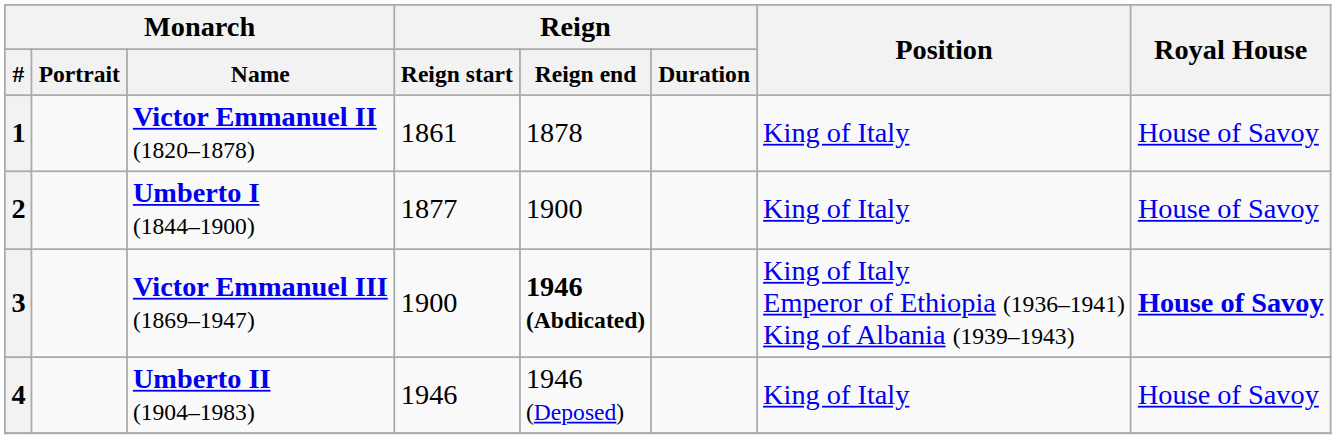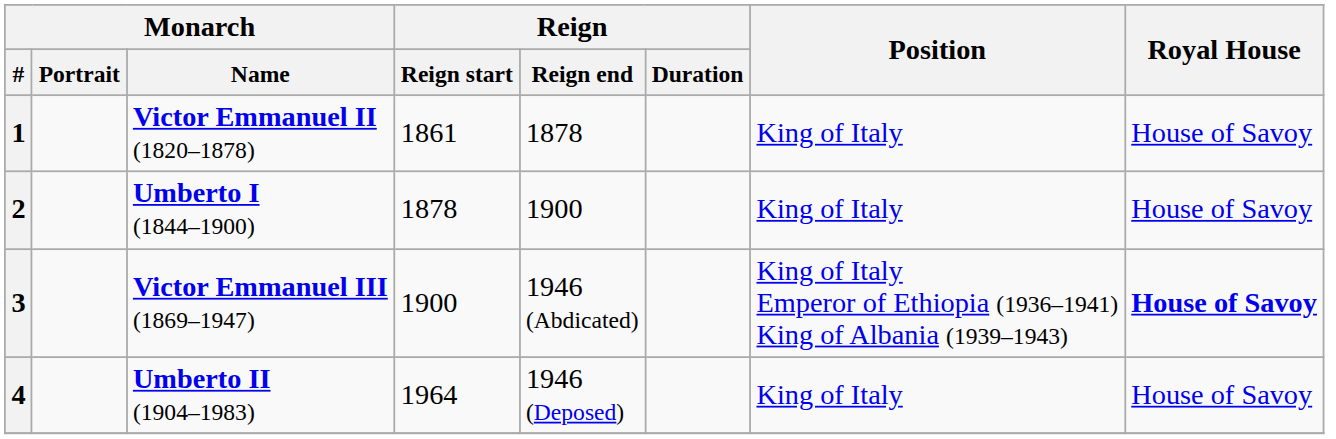2 | Reign / Reign start: 1877 -> 1878
3 | Reign / Reign end: bold -> normal
4 | Reign / Reign start: 1946 -> 1964
